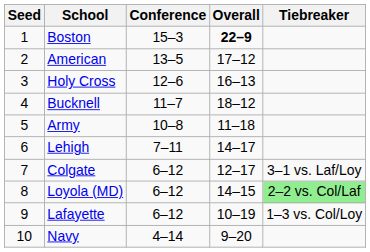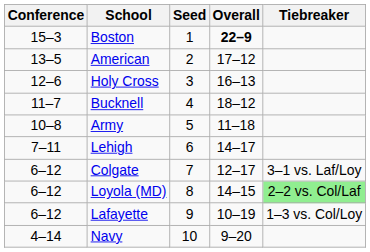columns swapped: Seed <-> Conference
